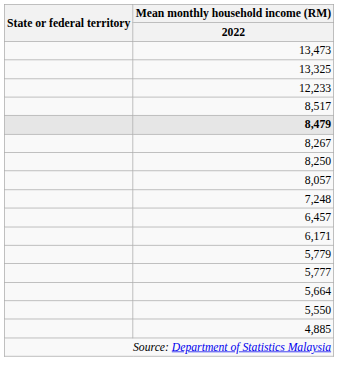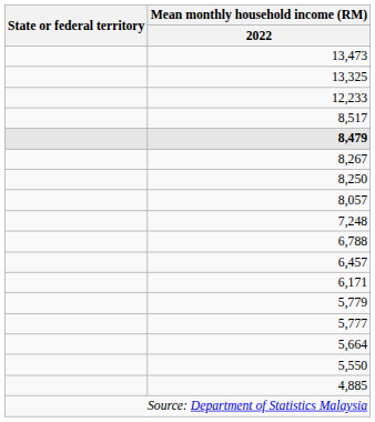+ row: 6,788
